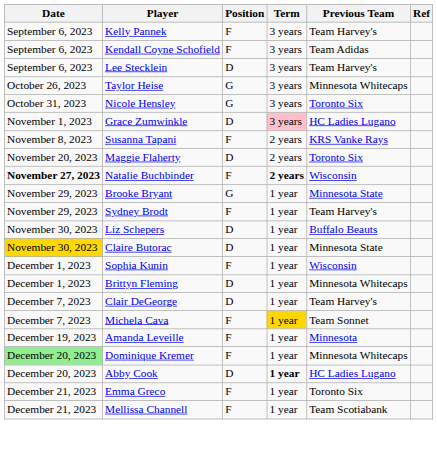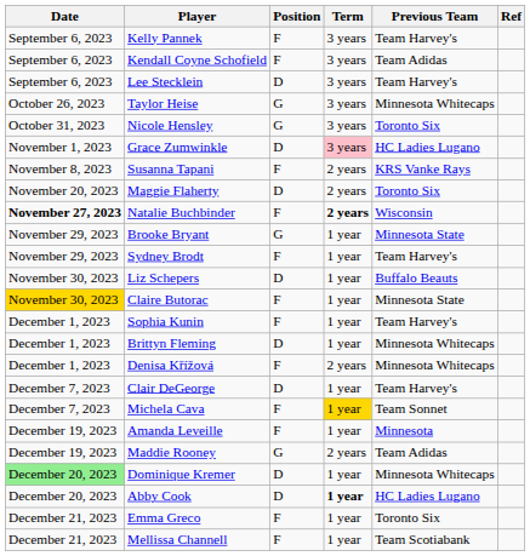Claire Butorac | Position: D -> F
Sophia Kunin | Previous Team: Wisconsin -> Team Harvey's
+ row: December 1, 2023 | Denisa Křížová | F | 2 years | Minnesota Whitecaps
+ row: December 19, 2023 | Maddie Rooney | G | 2 years | Team Adidas
Dominique Kremer | Position: F -> D
